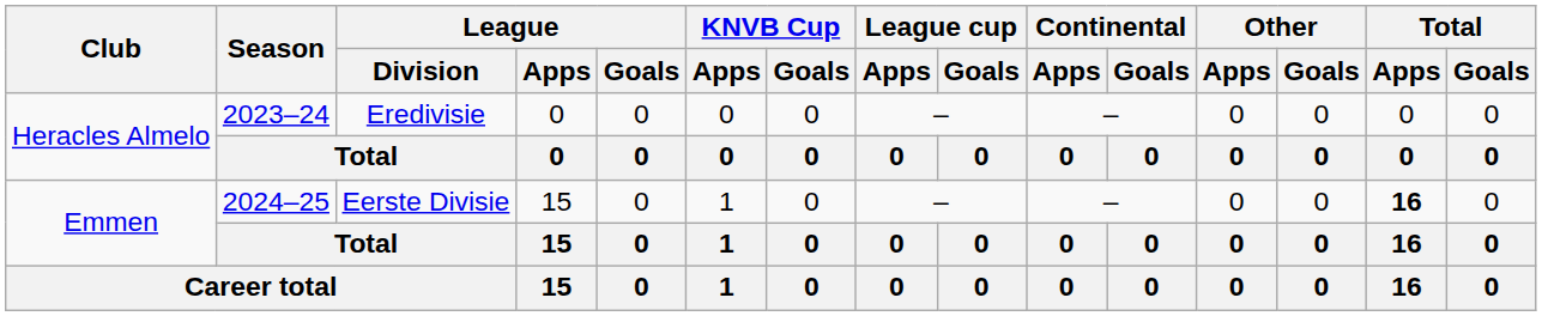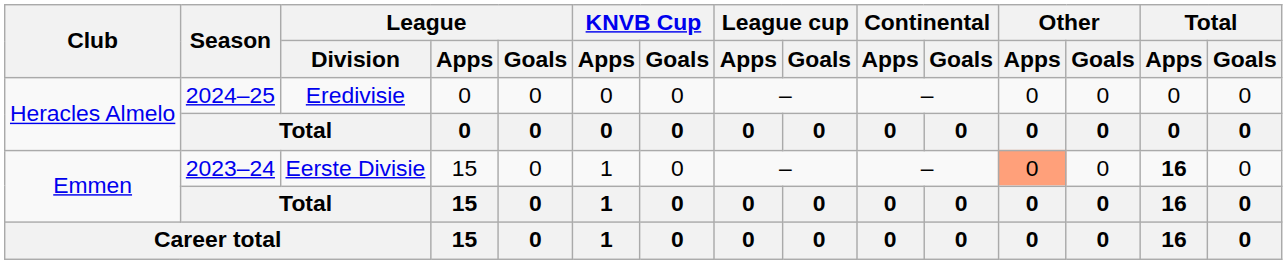Heracles Almelo / Eredivisie | Season: 2023–24 -> 2024–25
Emmen / Eerste Divisie | Season: 2024–25 -> 2023–24
Emmen / Eerste Divisie | Other / Apps: no background -> lightsalmon background
